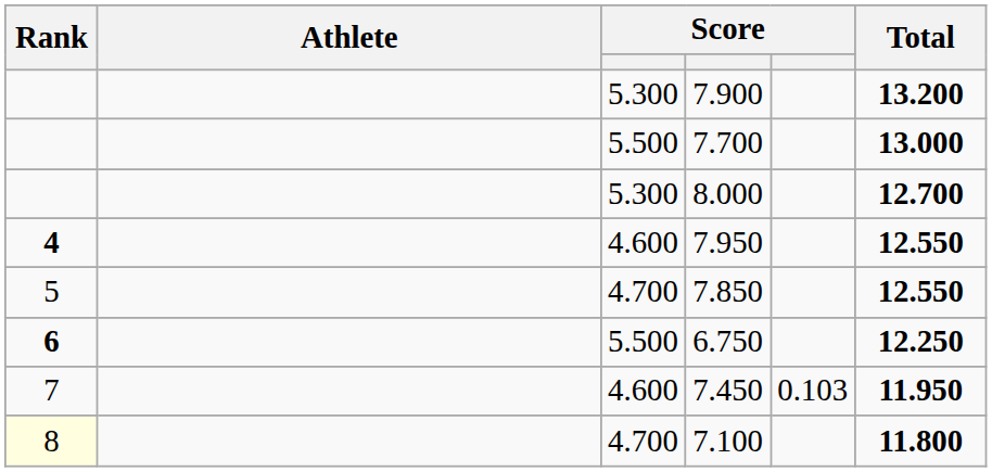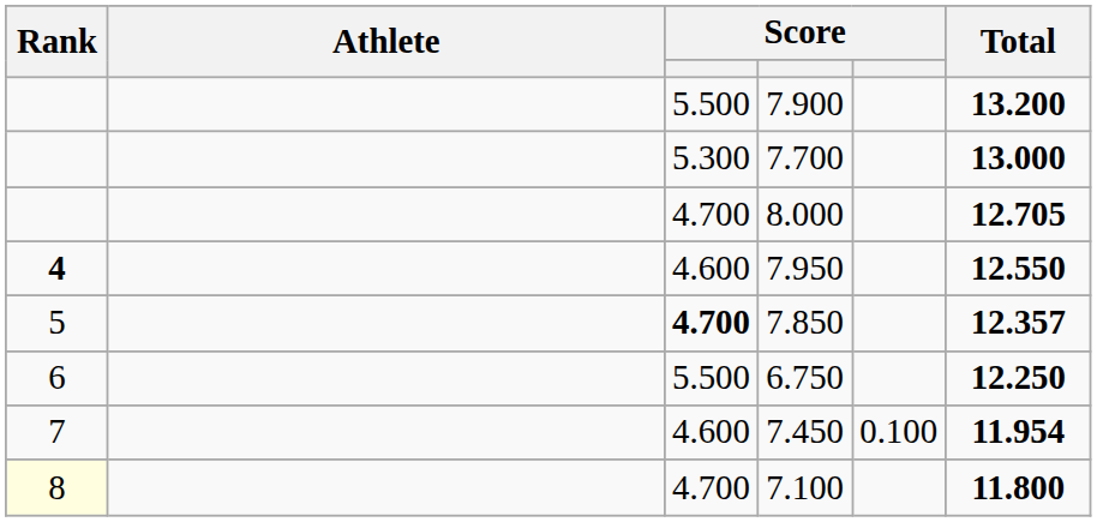7.900 | column 3: 5.300 -> 5.500
7.700 | column 3: 5.500 -> 5.300
8.000 | column 3: 5.300 -> 4.700
8.000 | Total: 12.700 -> 12.705
7.850 | column 3: normal -> bold
7.850 | Total: 12.550 -> 12.357
6.750 | Rank: bold -> normal
7.450 | column 5: 0.103 -> 0.100
7.450 | Total: 11.950 -> 11.954
